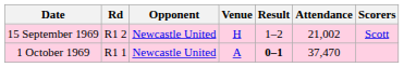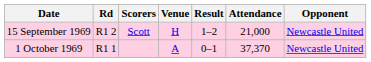columns swapped: Opponent <-> Scorers
15 September 1969 | Attendance: 21,002 -> 21,000
1 October 1969 | Result: bold -> normal
1 October 1969 | Attendance: 37,470 -> 37,370
